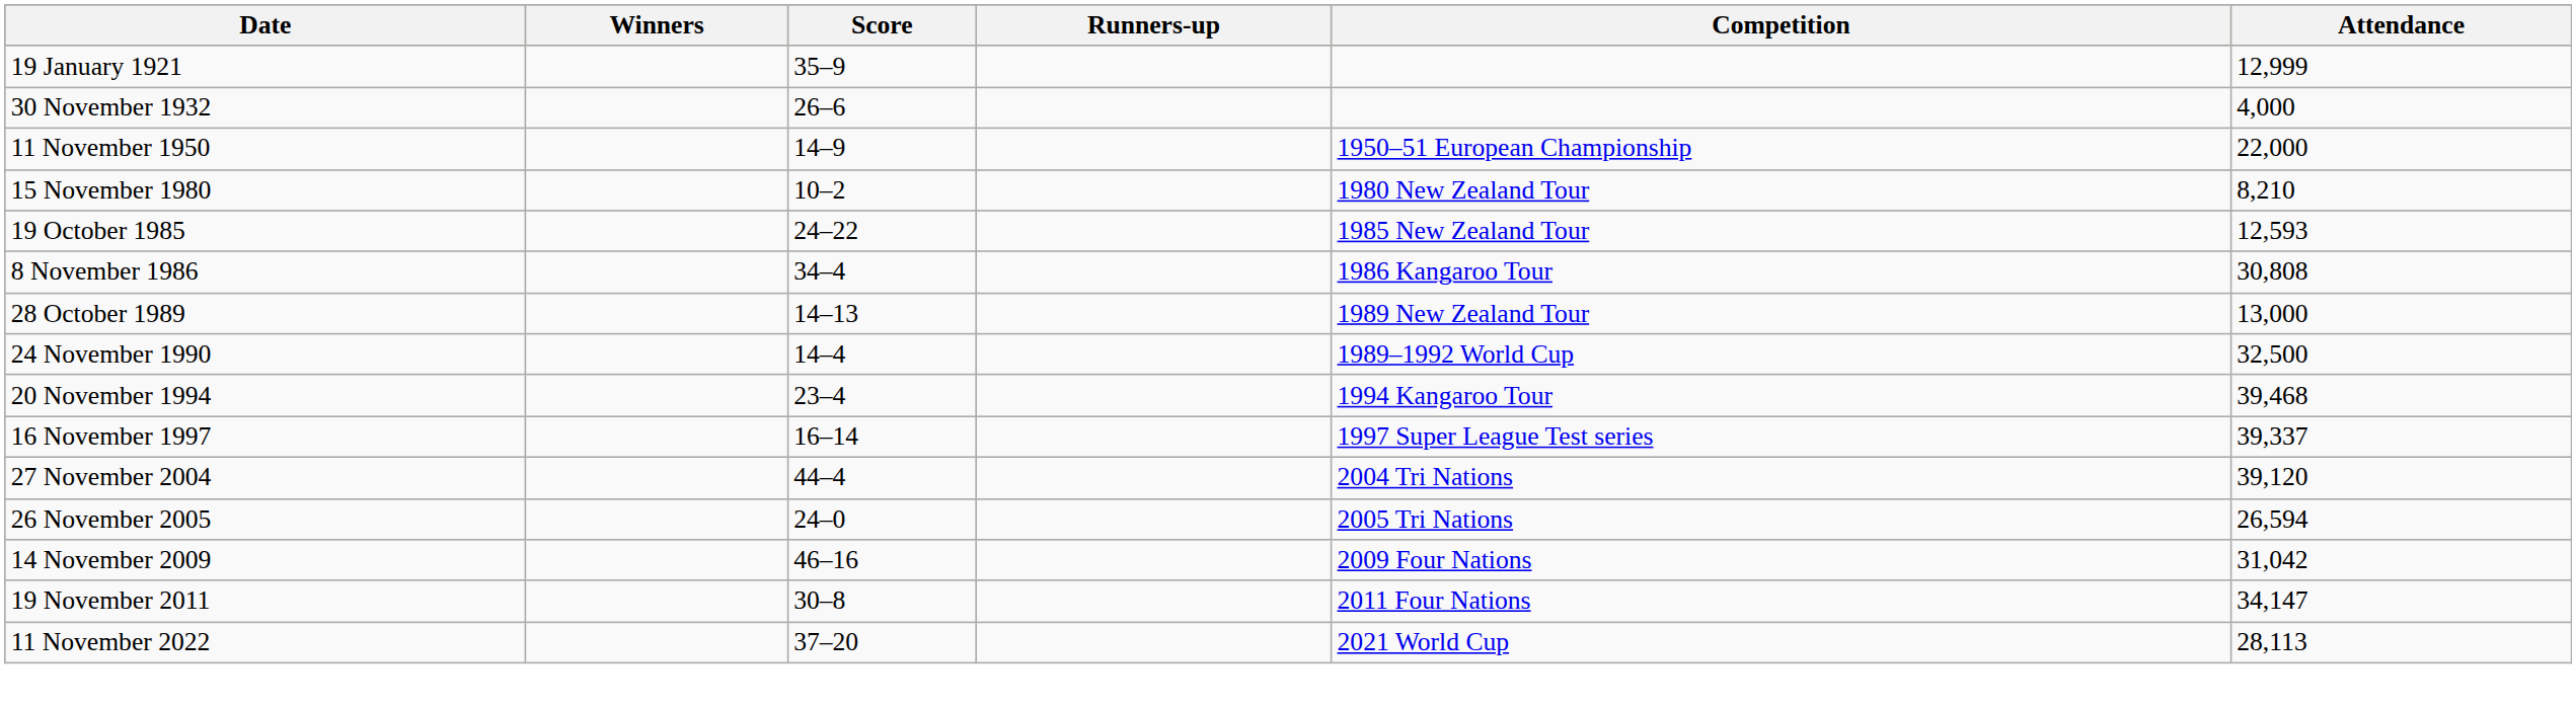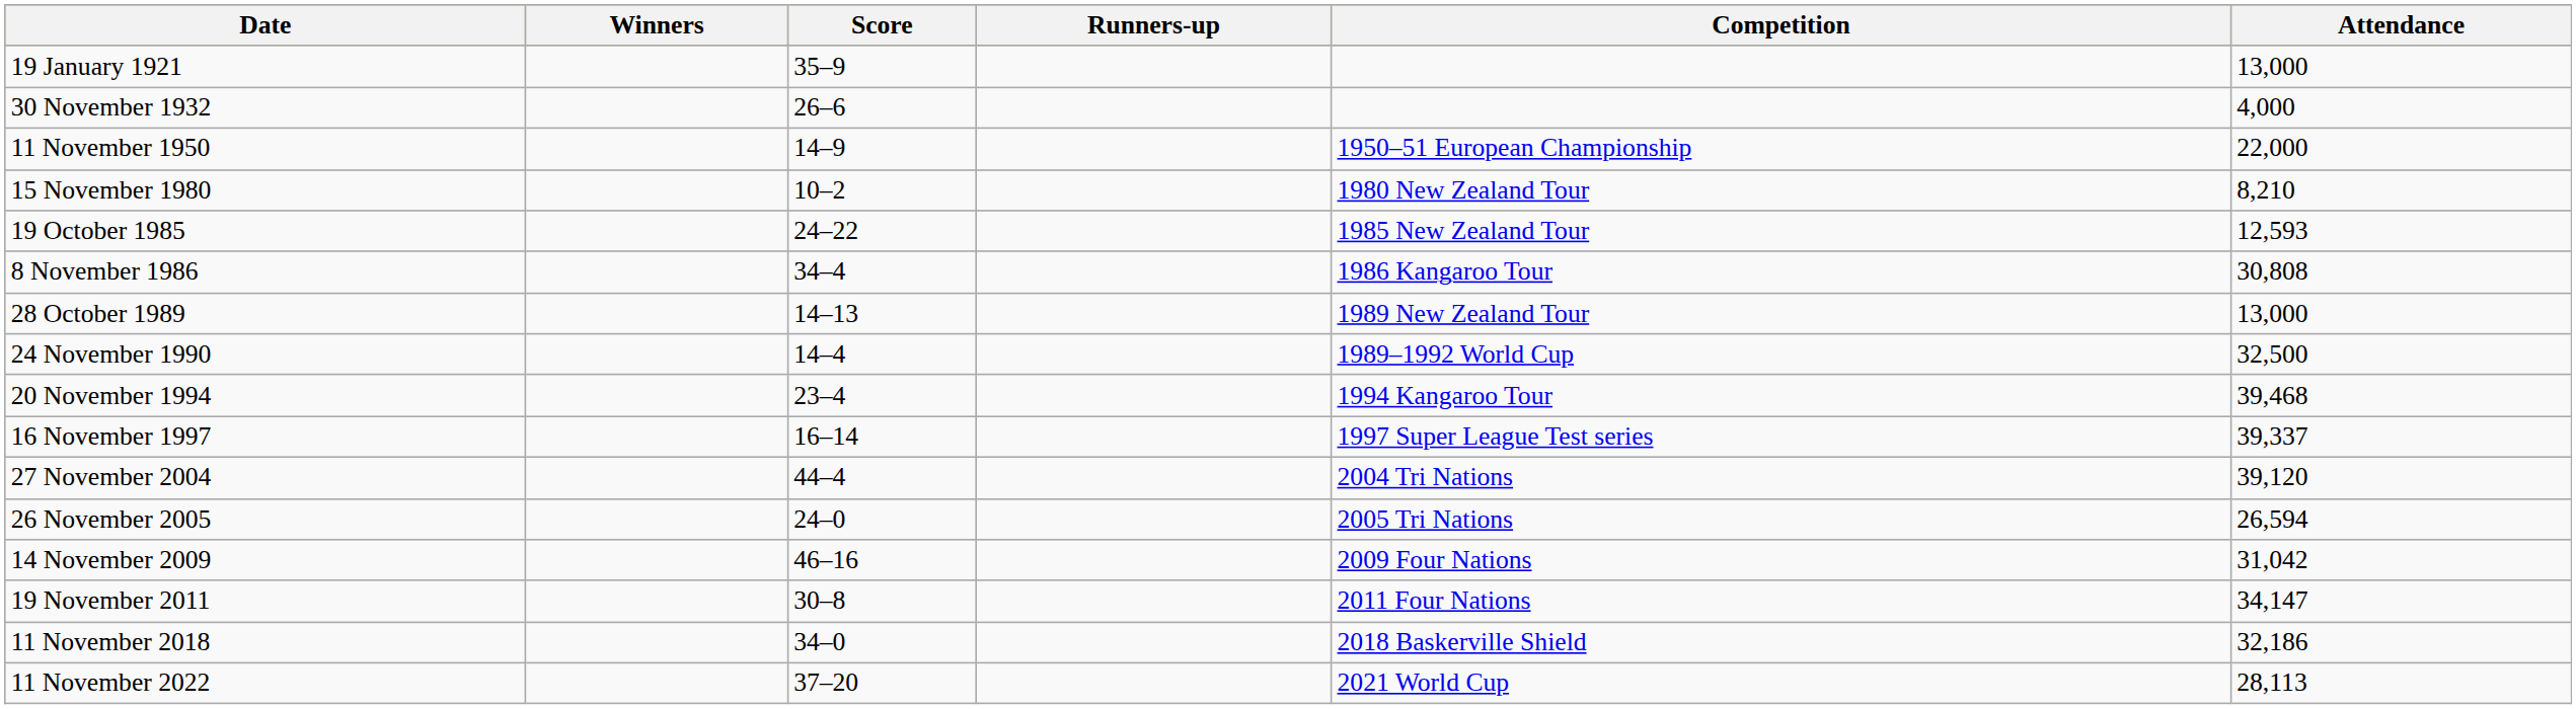19 January 1921 | Attendance: 12,999 -> 13,000
+ row: 11 November 2018 | 34–0 | 2018 Baskerville Shield | 32,186
